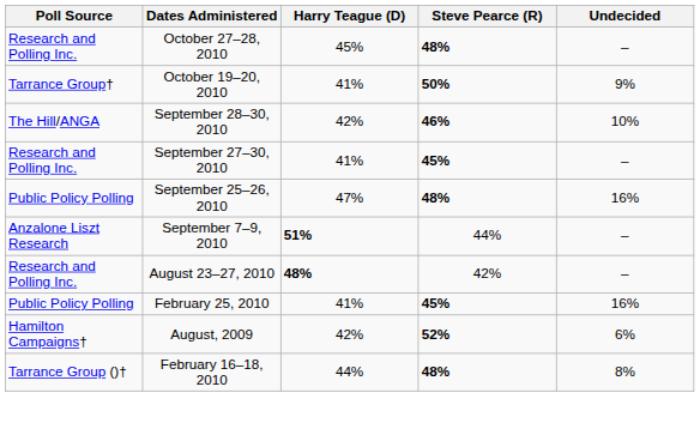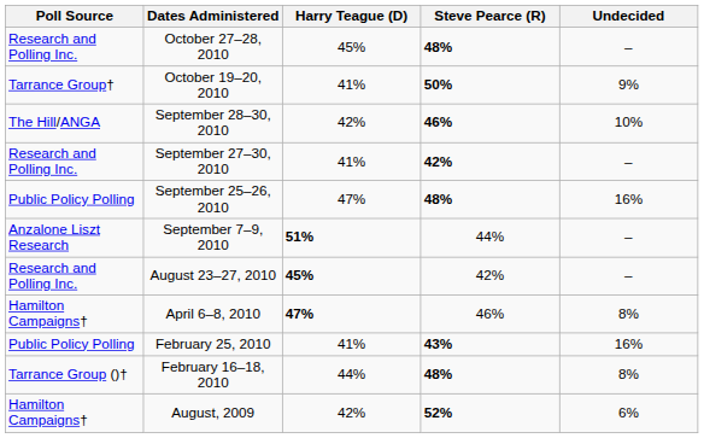September 27–30, 2010 | Steve Pearce (R): 45% -> 42%
August 23–27, 2010 | Harry Teague (D): 48% -> 45%
+ row: Hamilton Campaigns† | April 6–8, 2010 | 47% | 46% | 8%
February 25, 2010 | Steve Pearce (R): 45% -> 43%
rows swapped: February 16–18, 2010 <-> August, 2009
